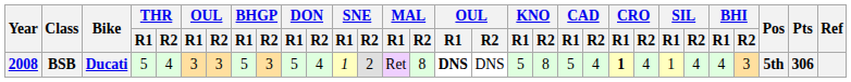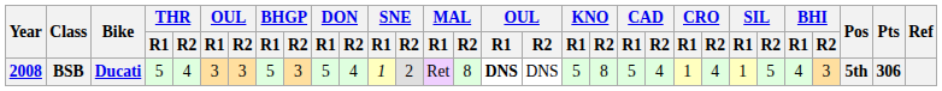BSB | CRO / R1: bold -> normal
BSB | SIL / R2: 4 -> 5
